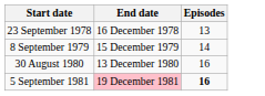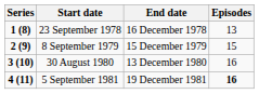+ column: Series | 1 (8) | 2 (9) | 3 (10) | 4 (11)
8 September 1979 | Episodes: 14 -> 15
5 September 1981 | End date: pink background -> no background
